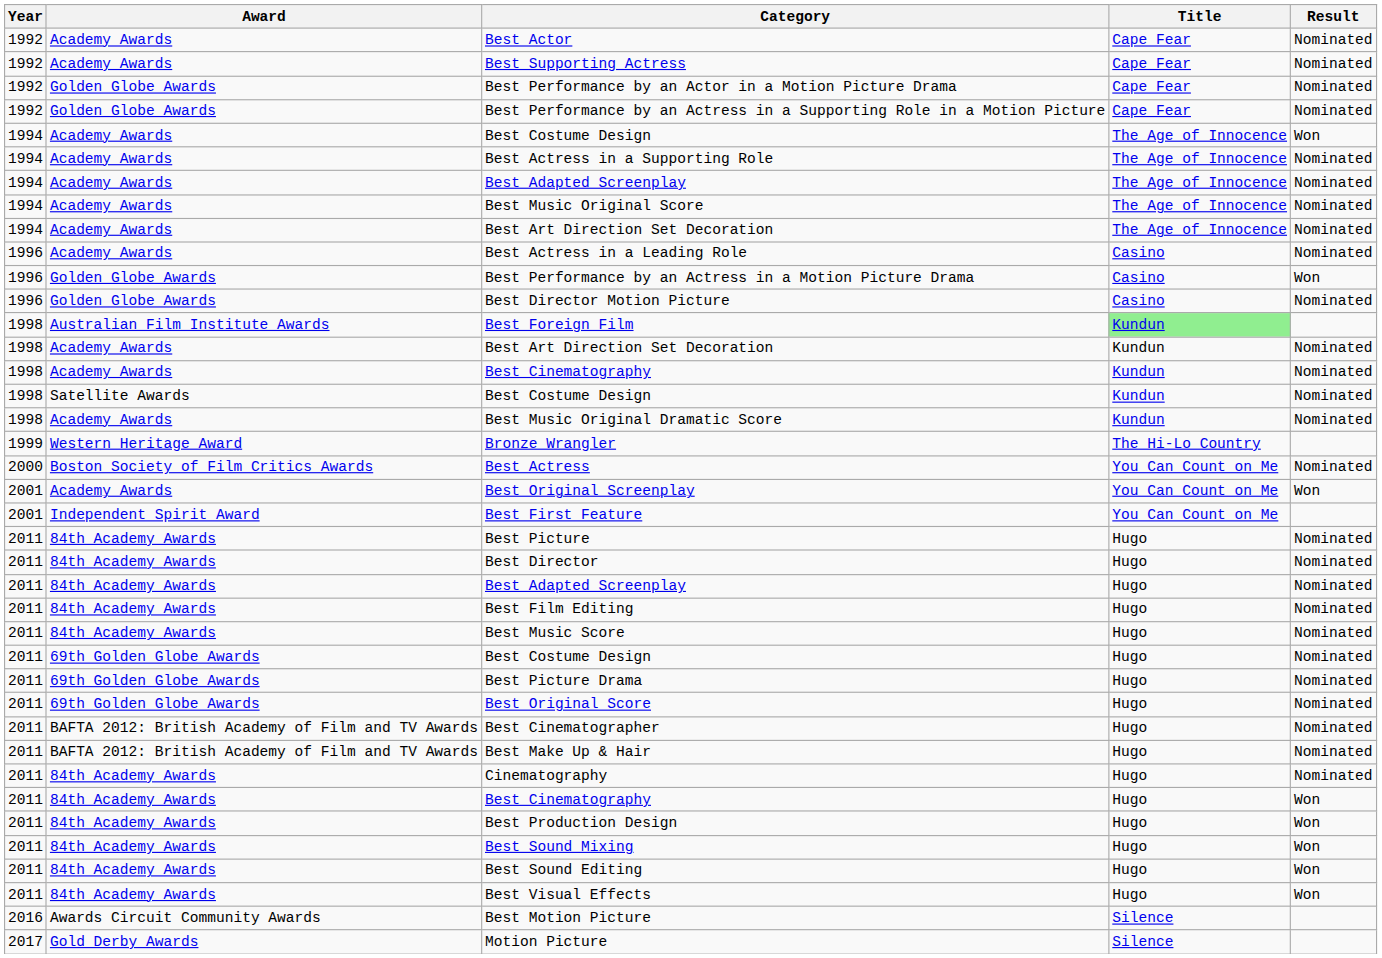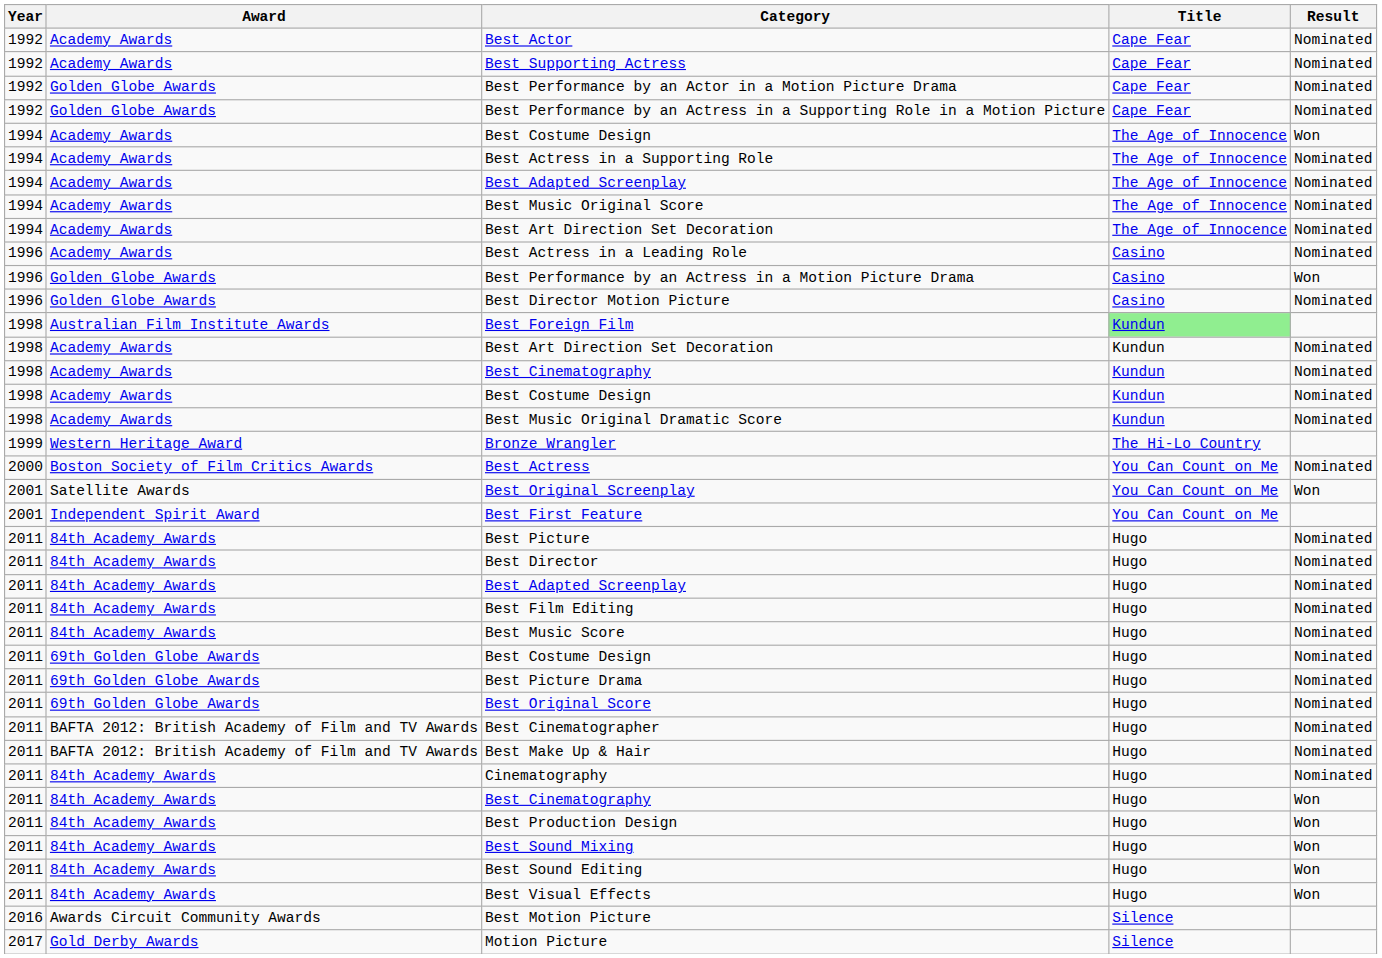1998 / Best Costume Design | Award: Satellite Awards -> Academy Awards
Best Original Screenplay | Award: Academy Awards -> Satellite Awards
